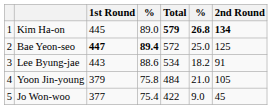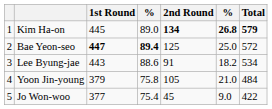columns swapped: 2nd Round <-> Total
